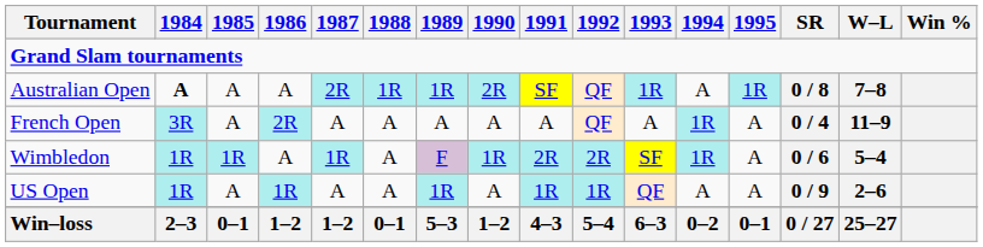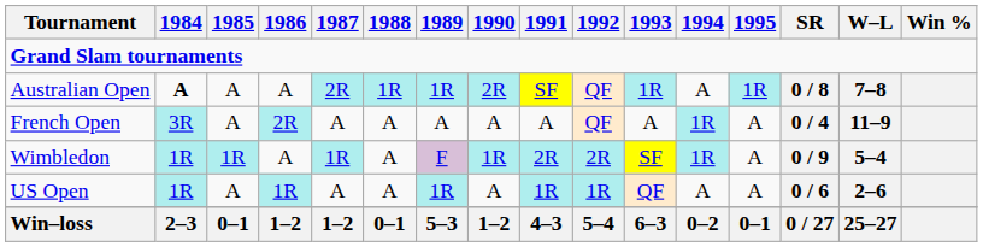Wimbledon | SR: 0 / 6 -> 0 / 9
US Open | SR: 0 / 9 -> 0 / 6
